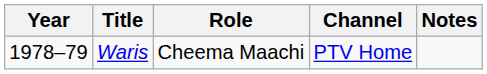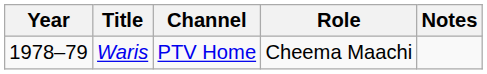columns swapped: Role <-> Channel
